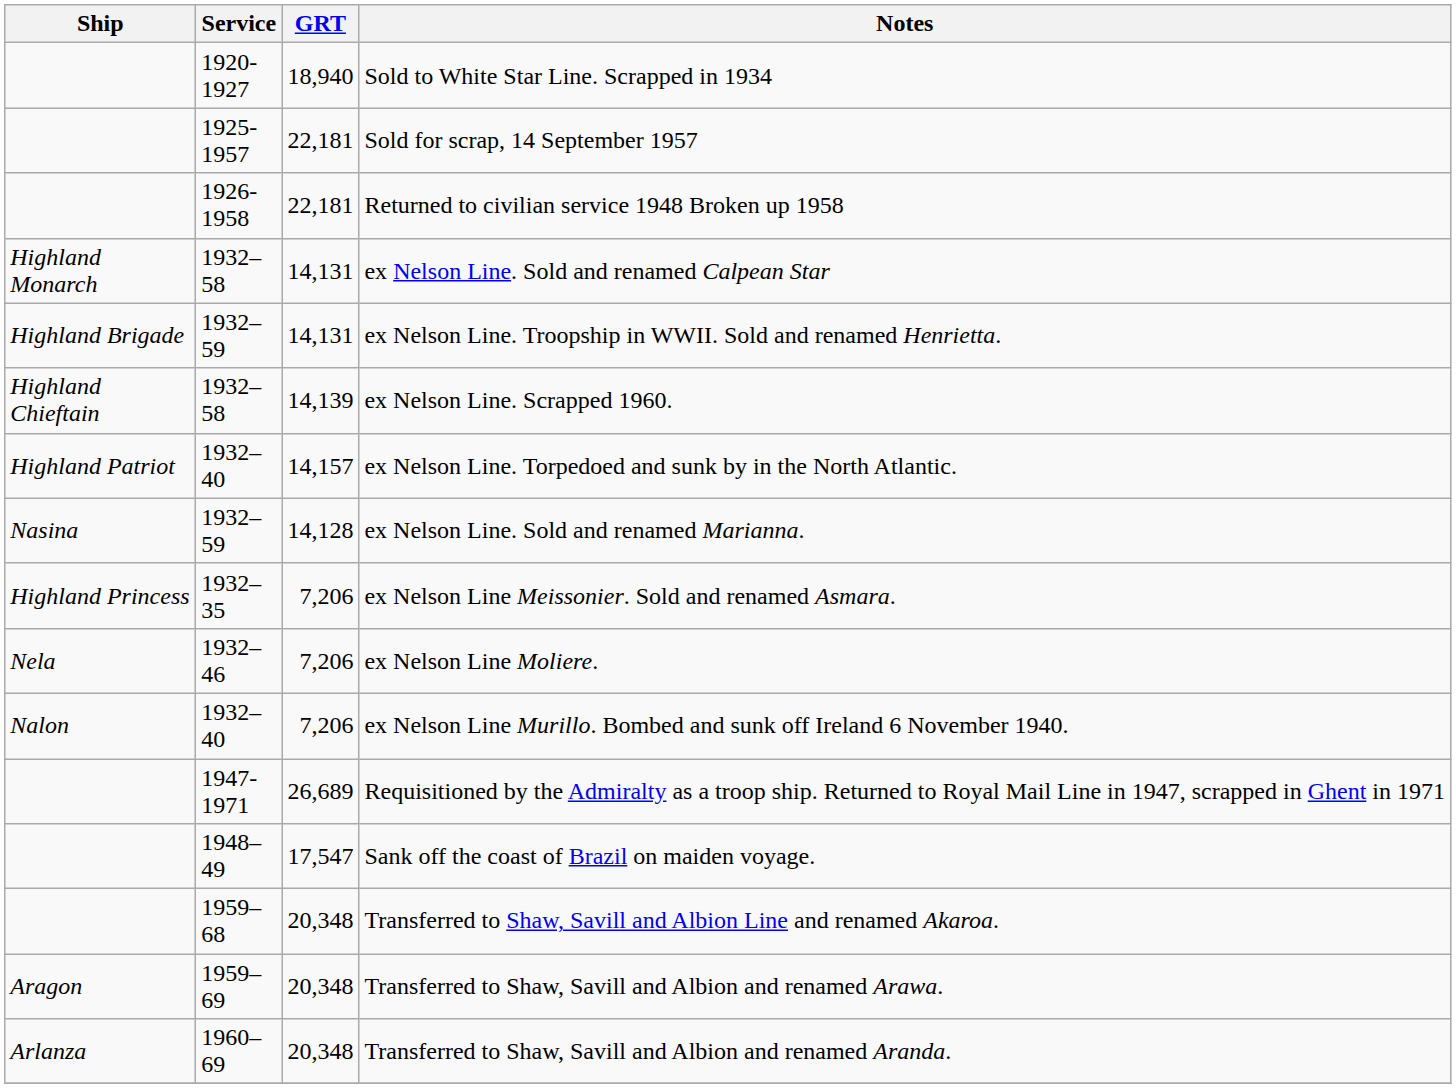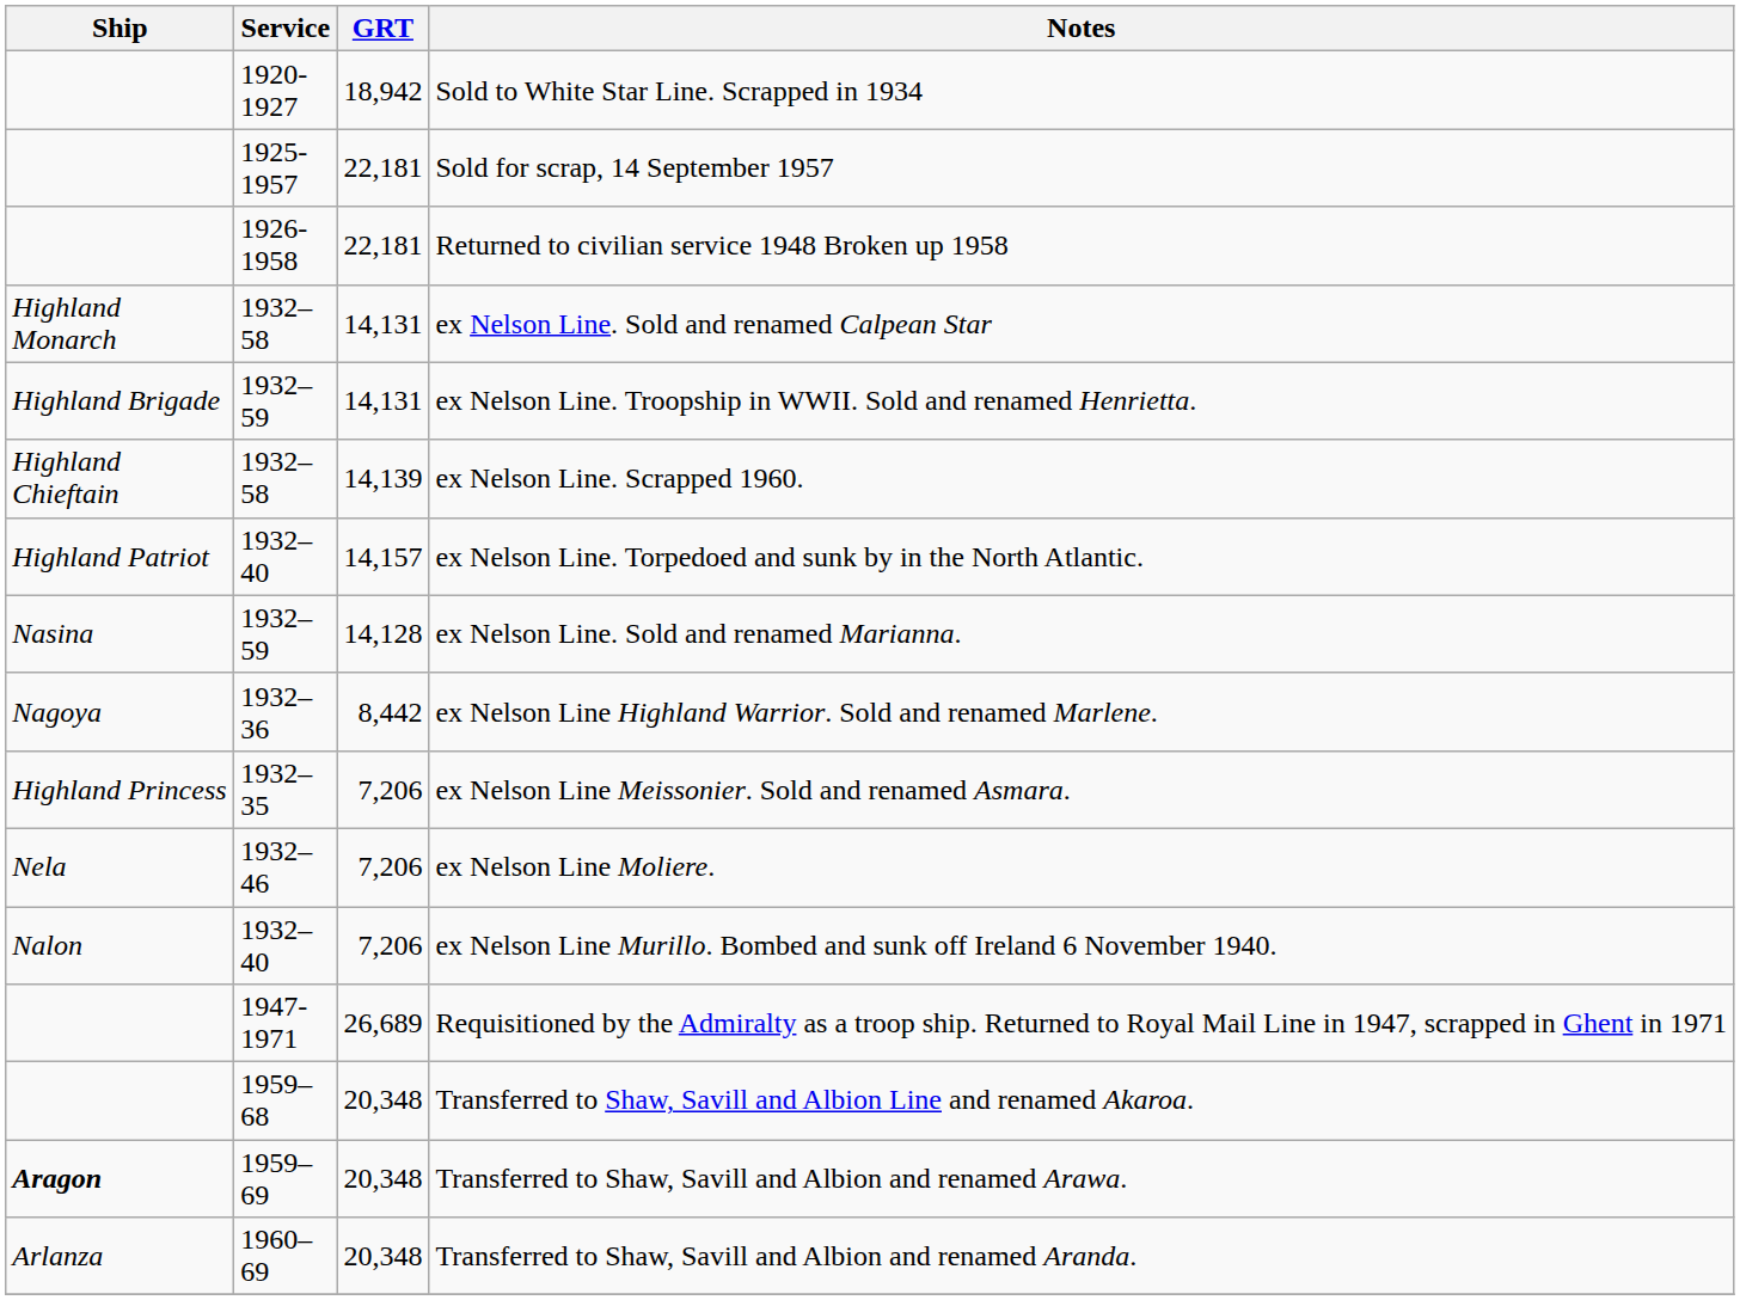Sold to White Star Line. Scrapped in 1934 | GRT: 18,940 -> 18,942
+ row: Nagoya | 1932–36 | 8,442 | ex Nelson Line Highland Warrior. Sold and renamed Marlene.
- row: 1948–49 | 17,547 | Sank off the coast of Brazil on maiden voyage.
Transferred to Shaw, Savill and Albion and renamed Arawa. | Ship: normal -> bold
